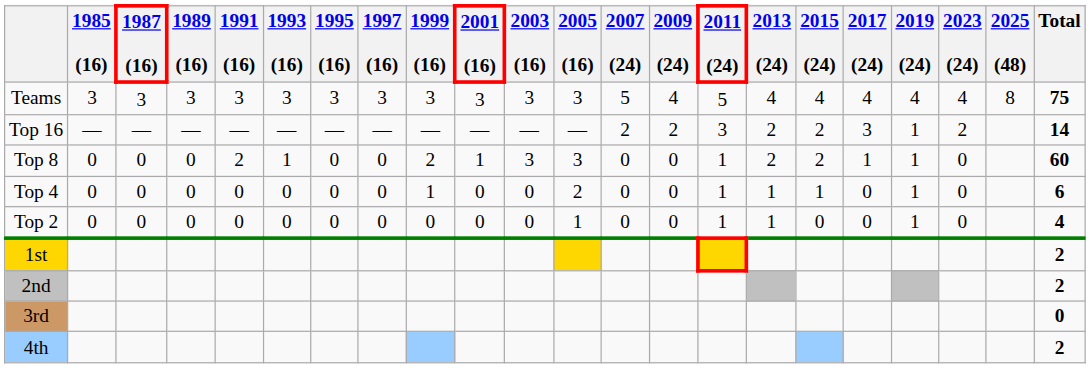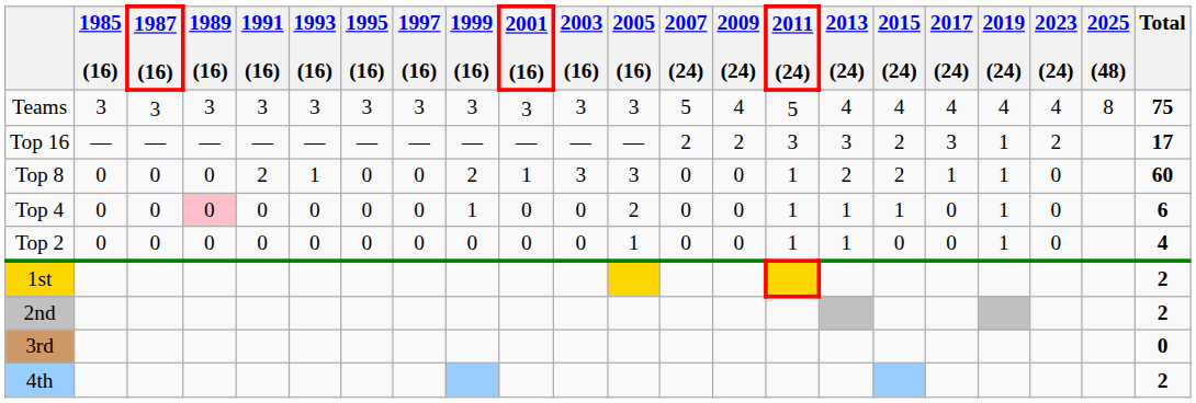Top 16 | 2013 (24): 2 -> 3
Top 16 | Total: 14 -> 17
Top 4 | 1989 (16): no background -> pink background
